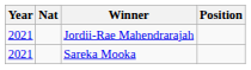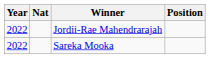Jordii-Rae Mahendrarajah | Year: 2021 -> 2022
Sareka Mooka | Year: 2021 -> 2022
